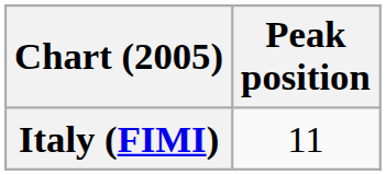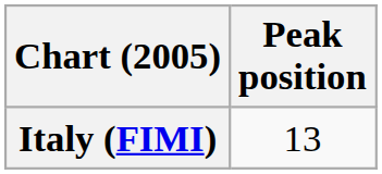Italy (FIMI) | Peak position: 11 -> 13
